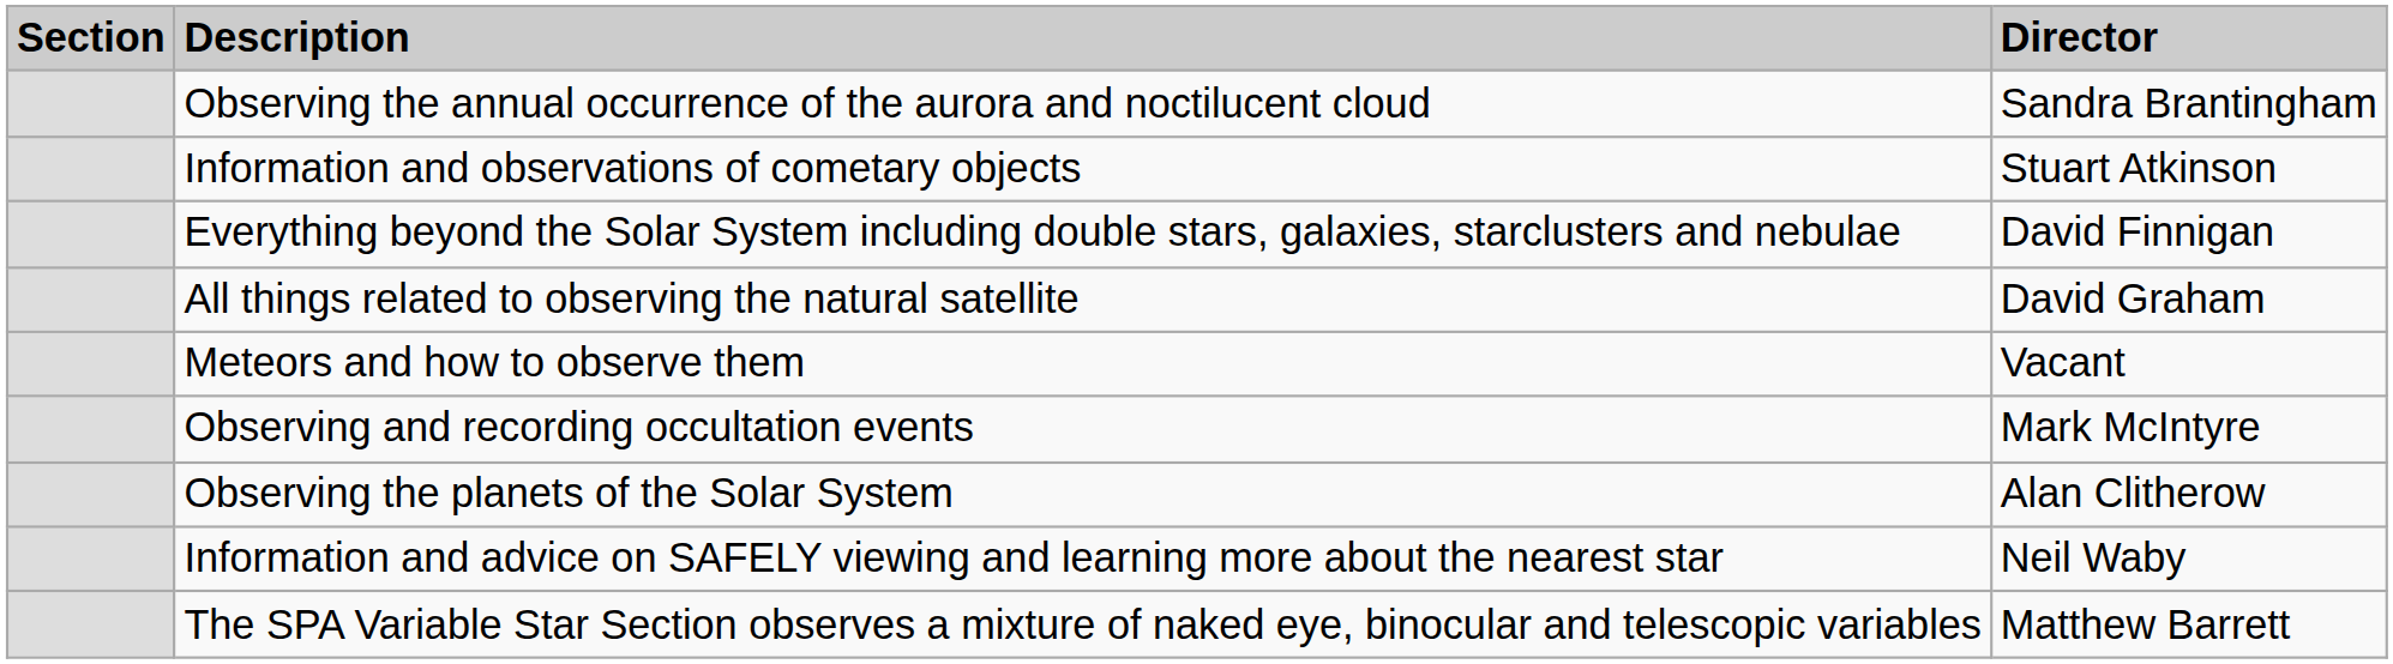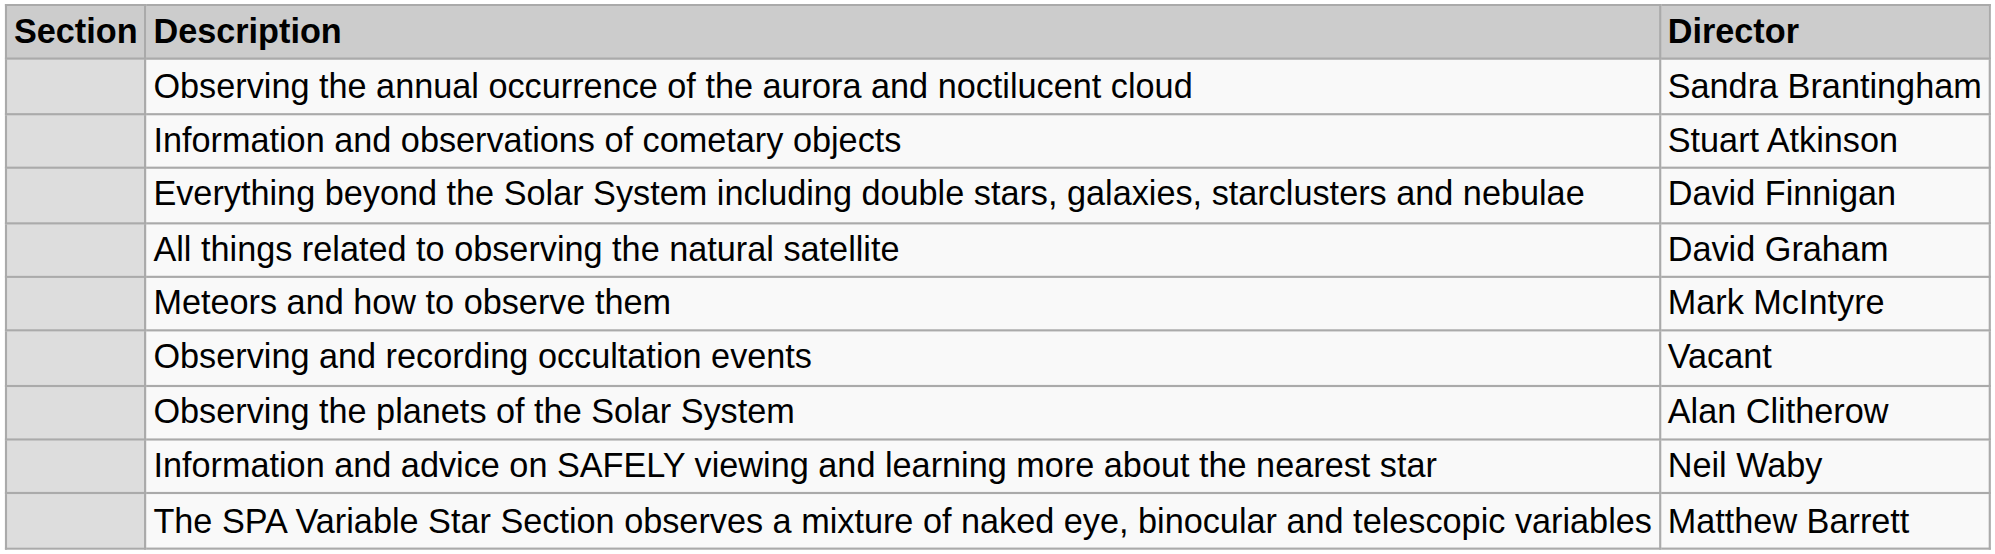Meteors and how to observe them | Director: Vacant -> Mark McIntyre
Observing and recording occultation events | Director: Mark McIntyre -> Vacant
